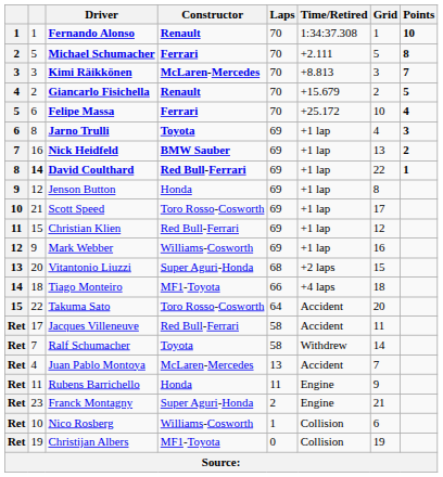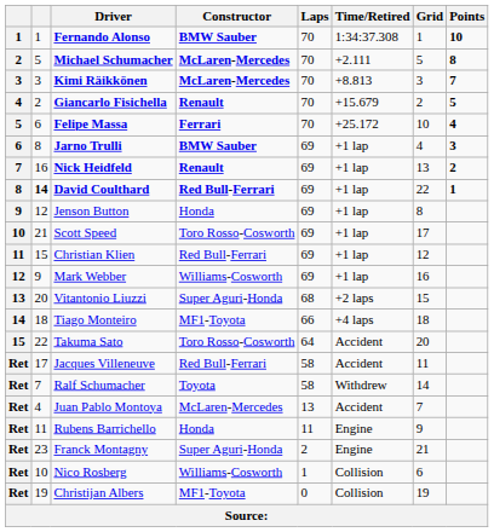Fernando Alonso | Constructor: Renault -> BMW Sauber
Michael Schumacher | Constructor: Ferrari -> McLaren-Mercedes
Jarno Trulli | Constructor: Toyota -> BMW Sauber
Nick Heidfeld | Constructor: BMW Sauber -> Renault
